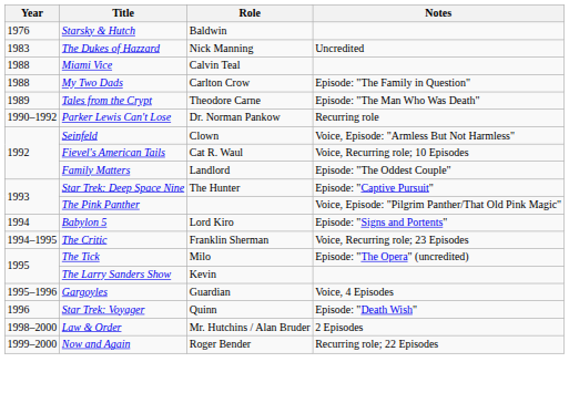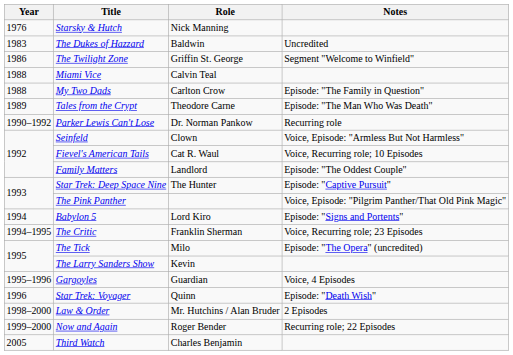Starsky & Hutch | Role: Baldwin -> Nick Manning
The Dukes of Hazzard | Role: Nick Manning -> Baldwin
+ row: 1986 | The Twilight Zone | Griffin St. George | Segment "Welcome to Winfield"
+ row: 2005 | Third Watch | Charles Benjamin
